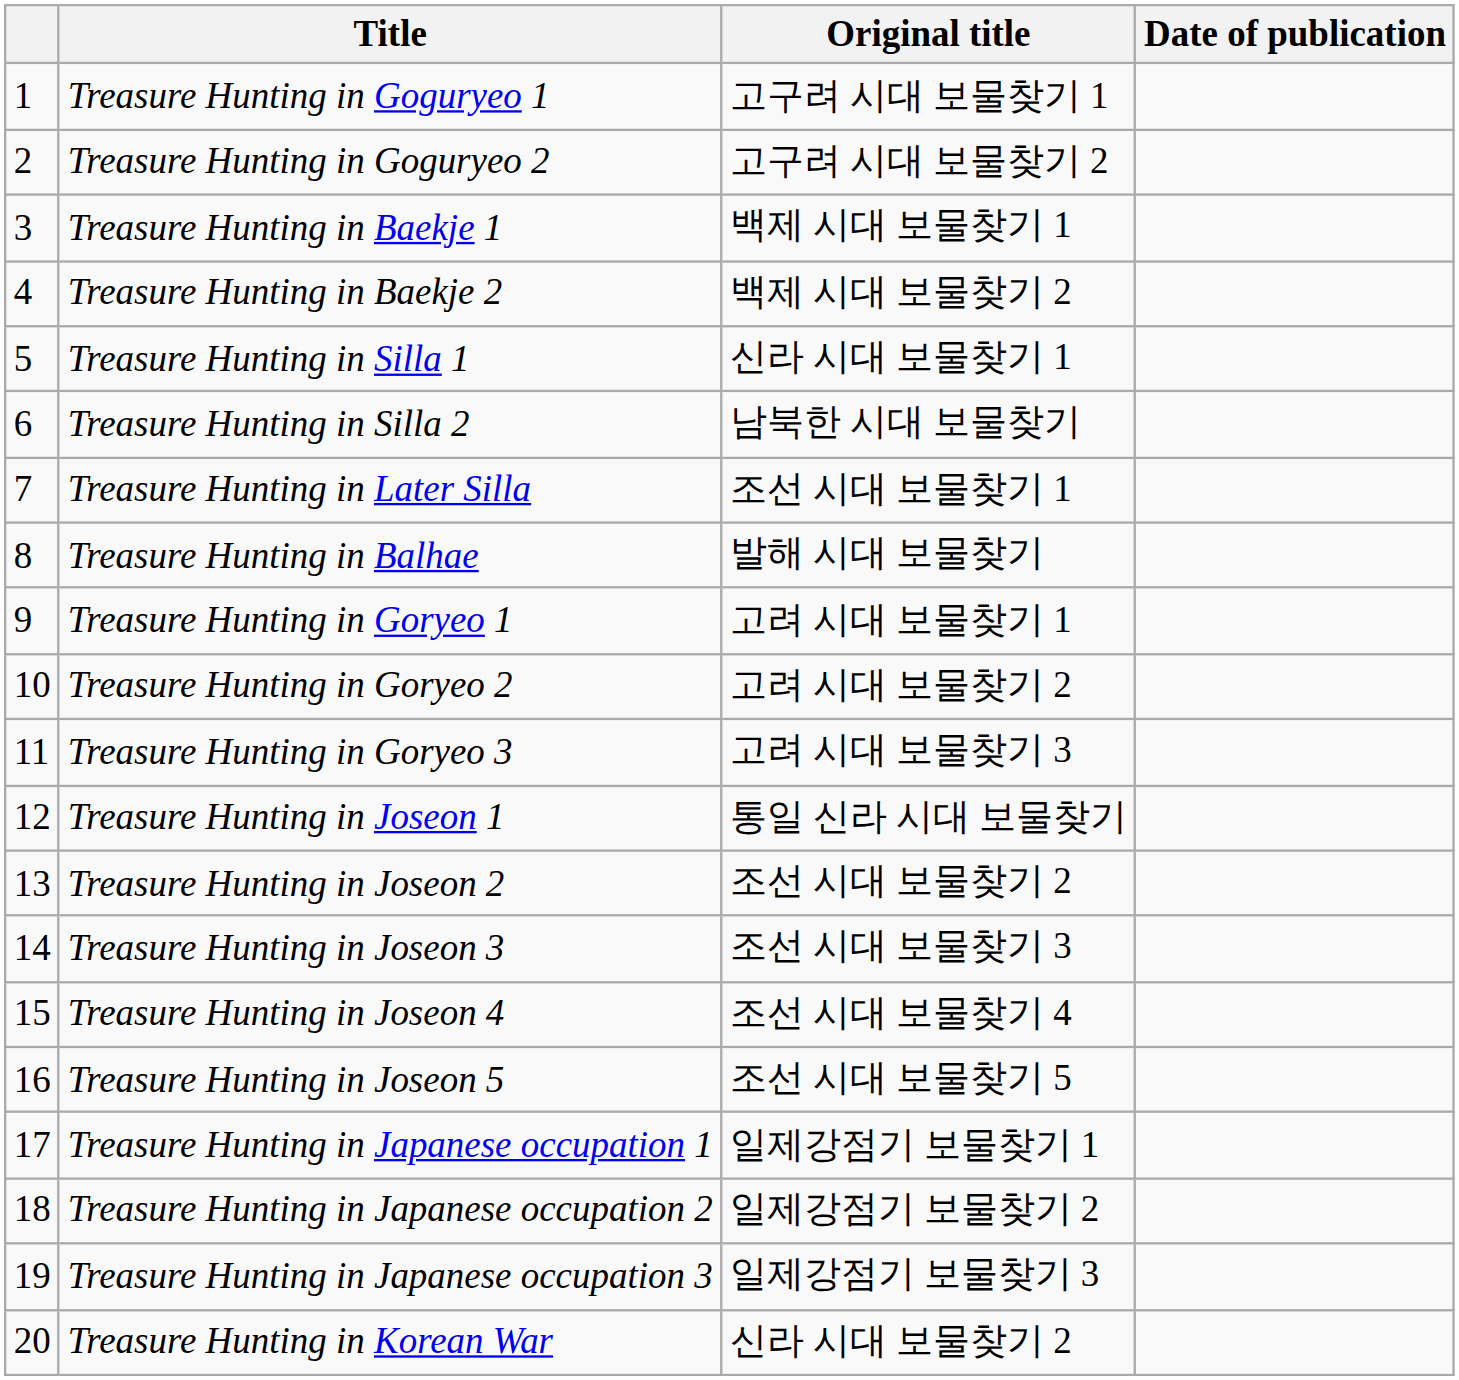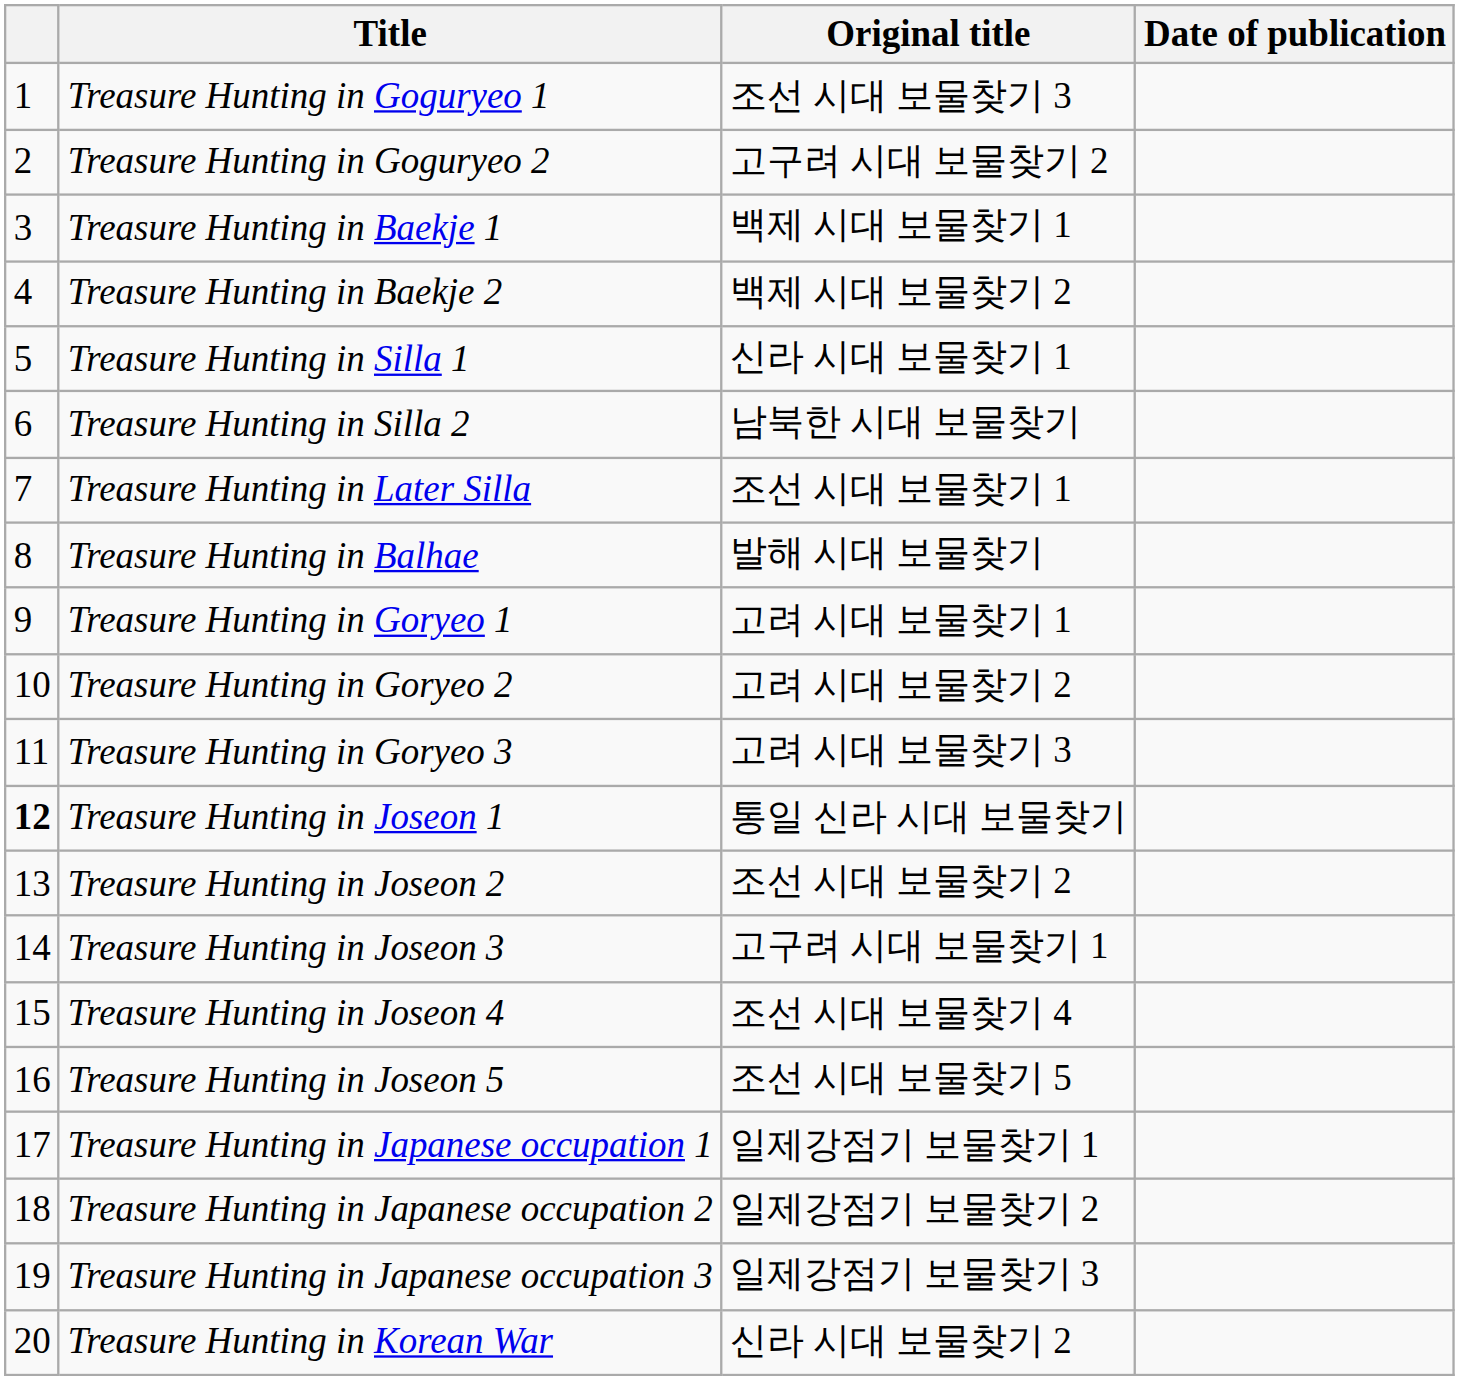Treasure Hunting in Goguryeo 1 | Original title: 고구려 시대 보물찾기 1 -> 조선 시대 보물찾기 3
Treasure Hunting in Joseon 1 | column 1: normal -> bold
Treasure Hunting in Joseon 3 | Original title: 조선 시대 보물찾기 3 -> 고구려 시대 보물찾기 1
